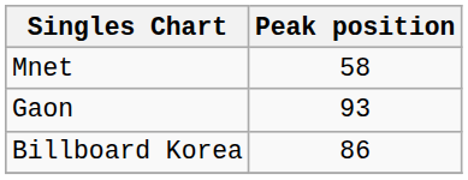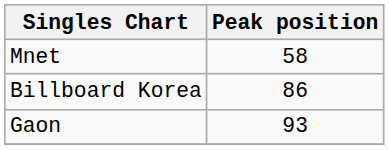rows swapped: Billboard Korea <-> Gaon
